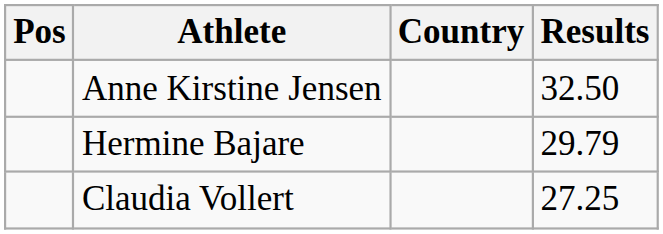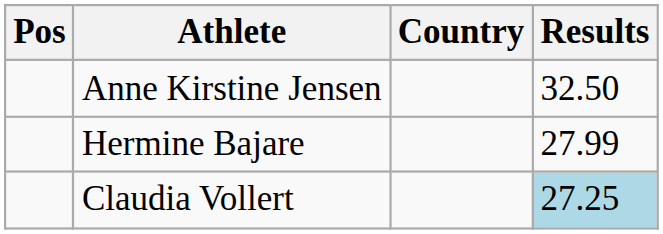Hermine Bajare | Results: 29.79 -> 27.99
Claudia Vollert | Results: no background -> lightblue background
